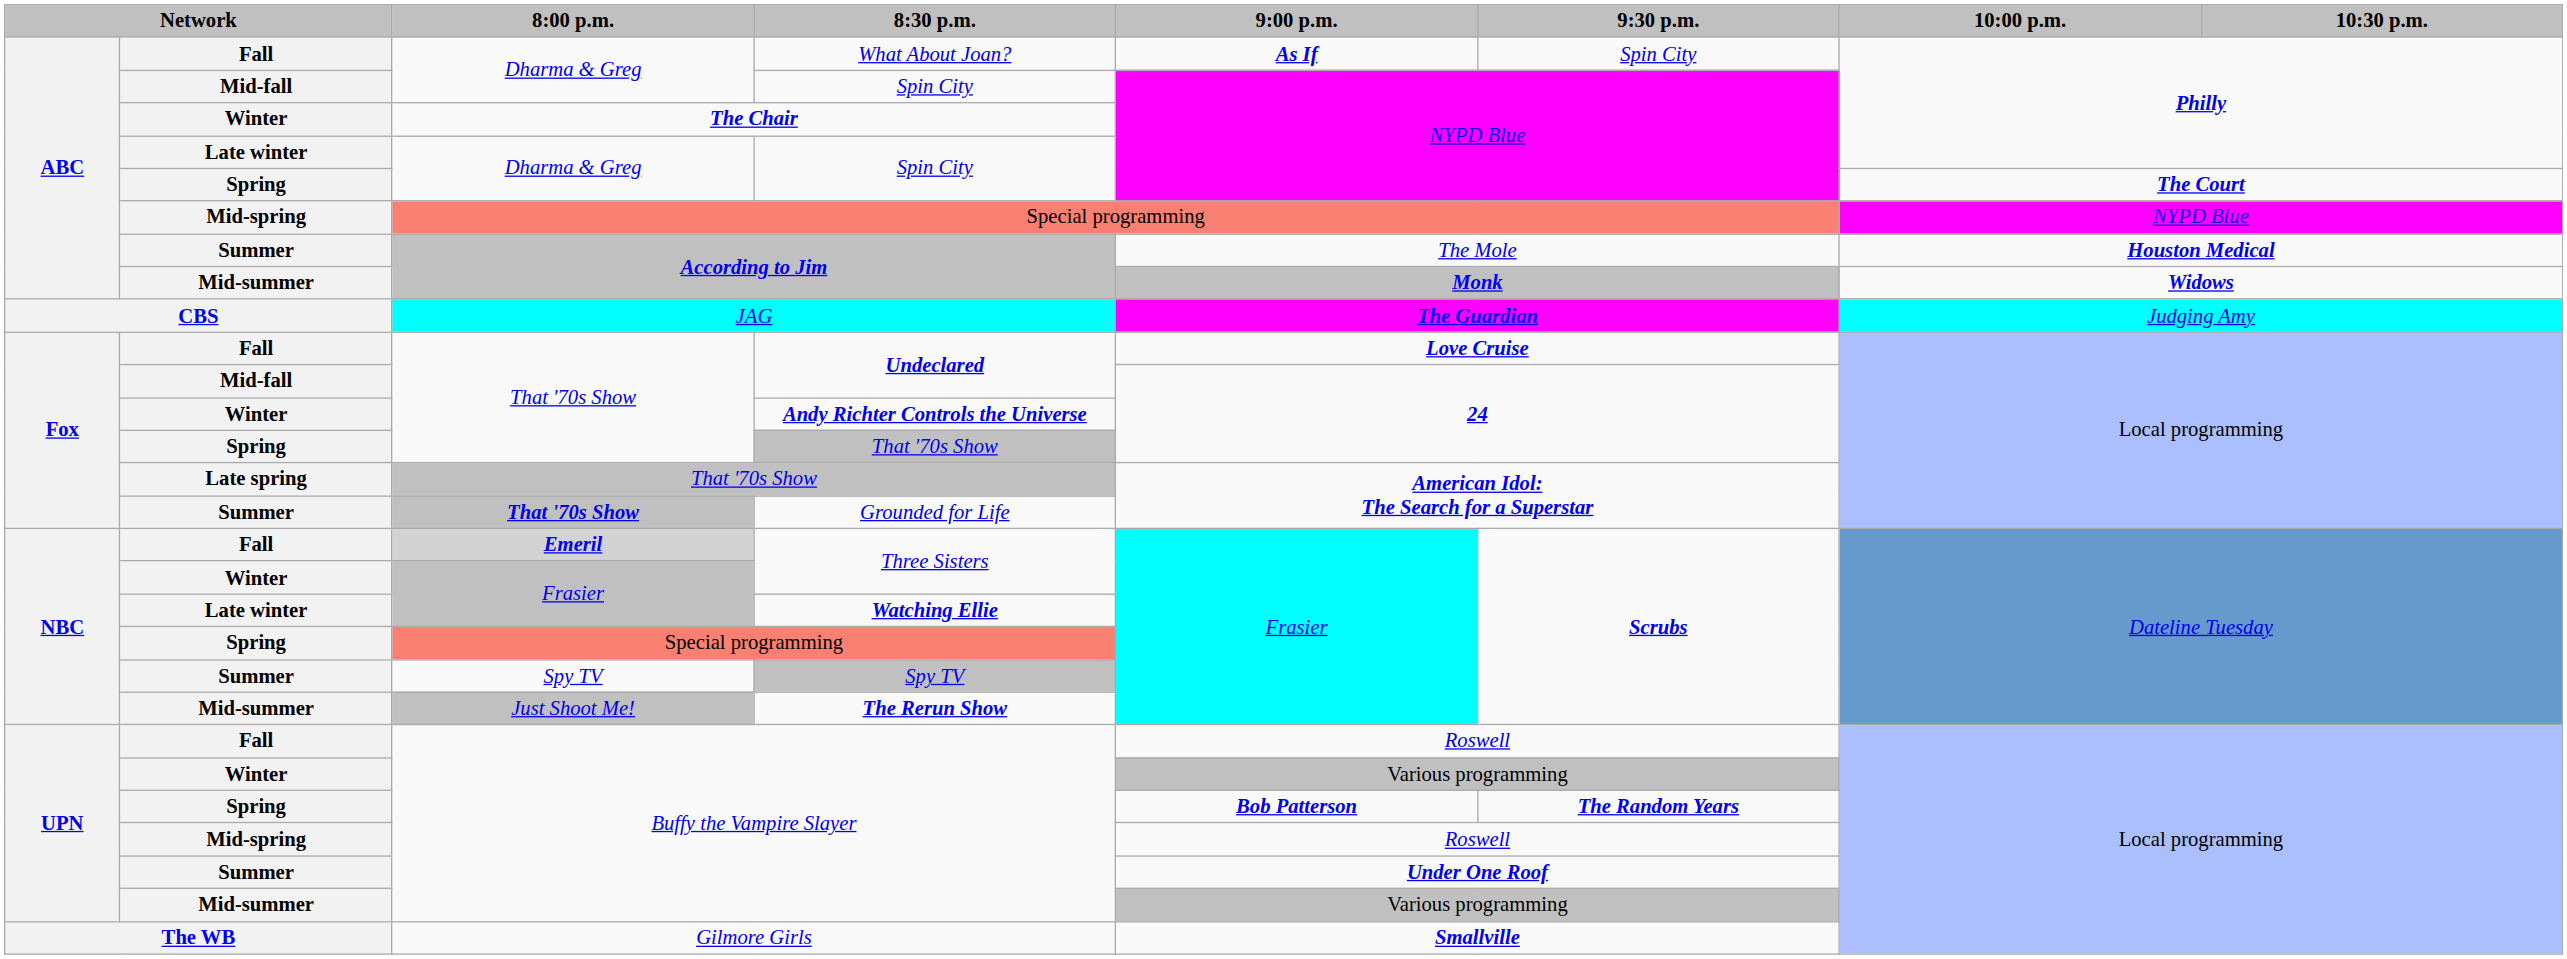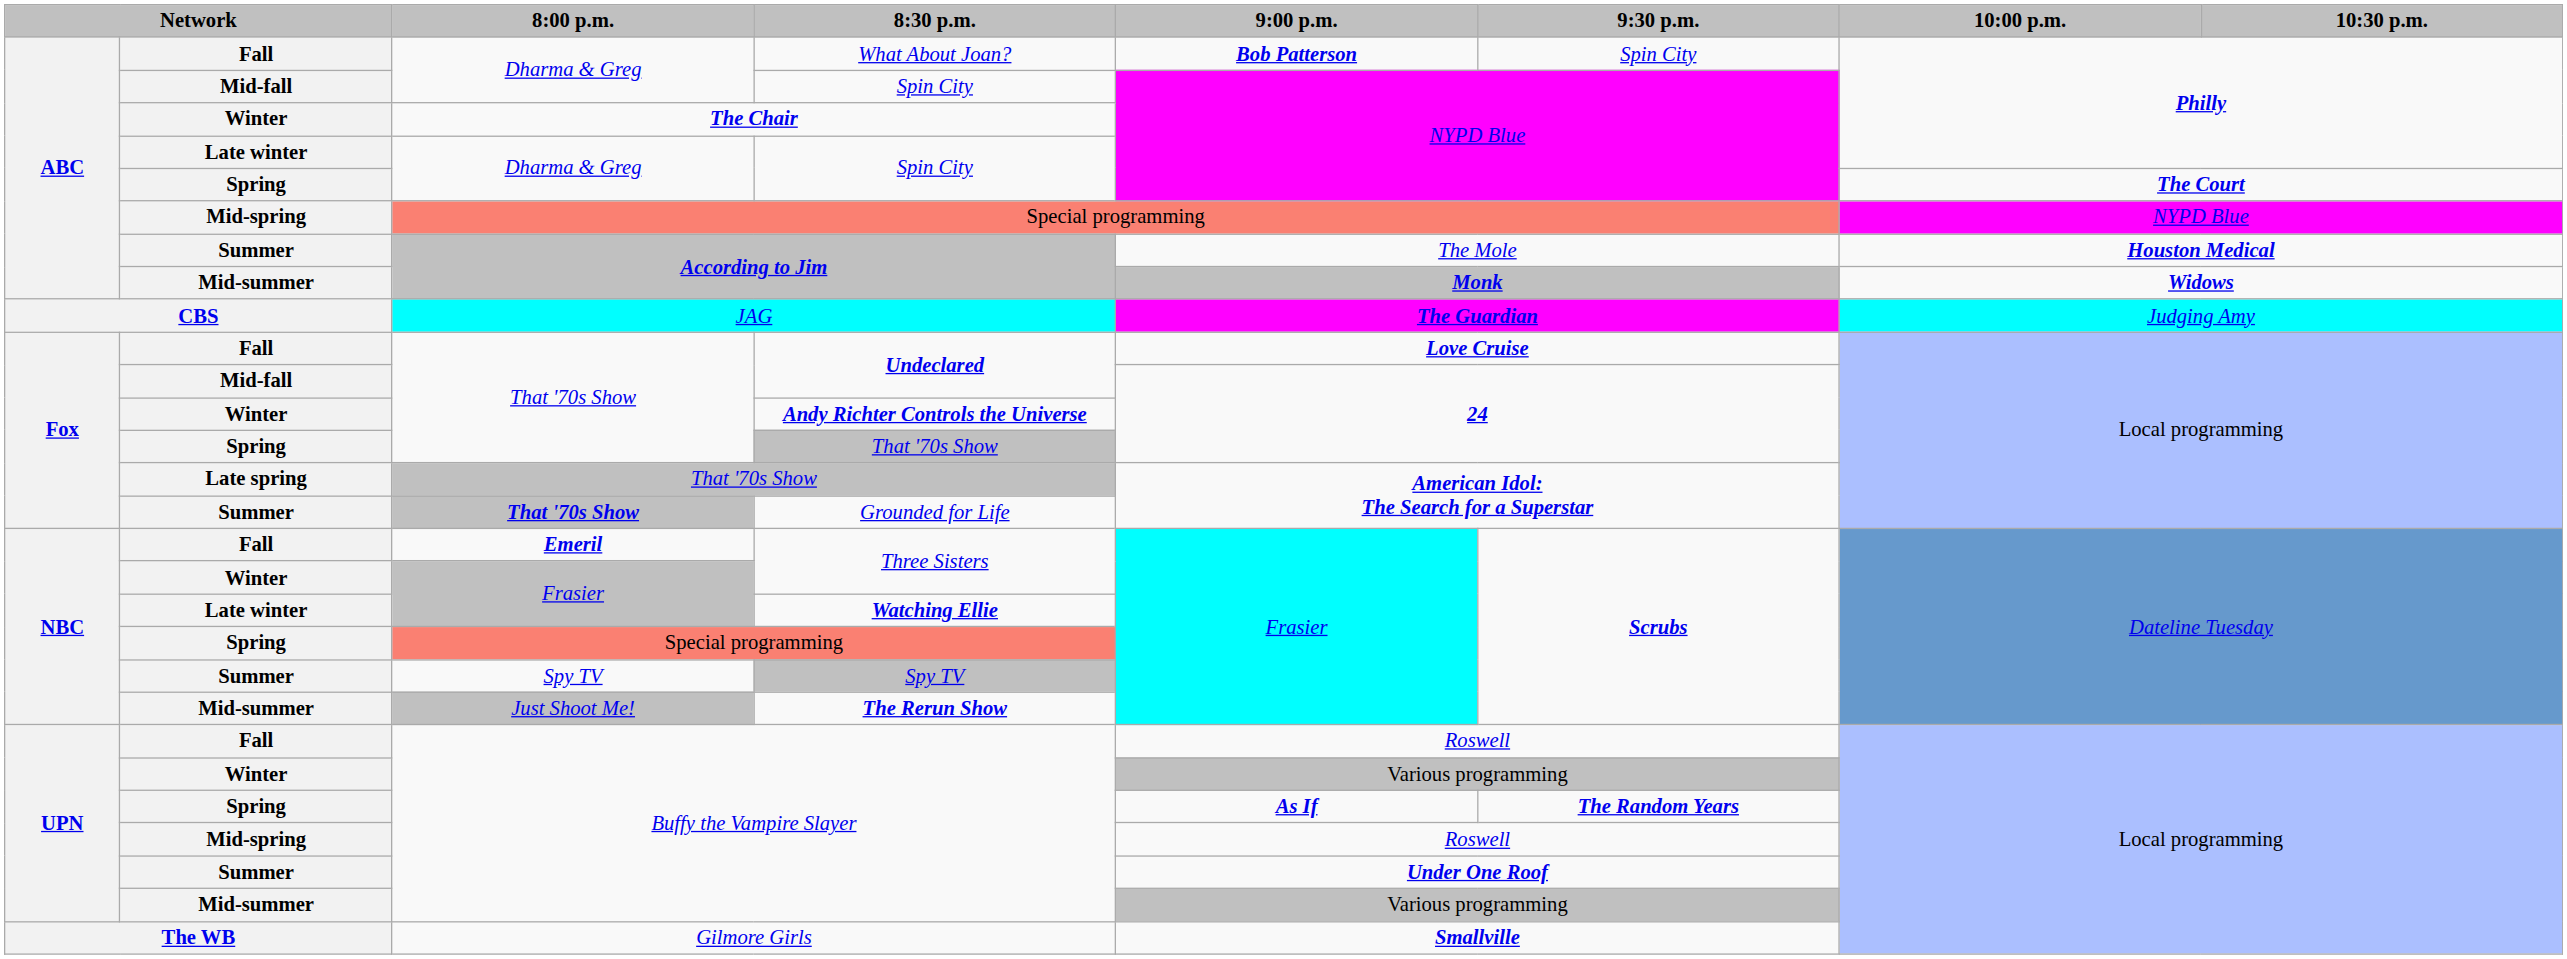What About Joan? | 9:00 p.m.: As If -> Bob Patterson
Fall / Three Sisters | 8:00 p.m.: lightgrey background -> no background
Spring / Buffy the Vampire Slayer | 9:00 p.m.: Bob Patterson -> As If
